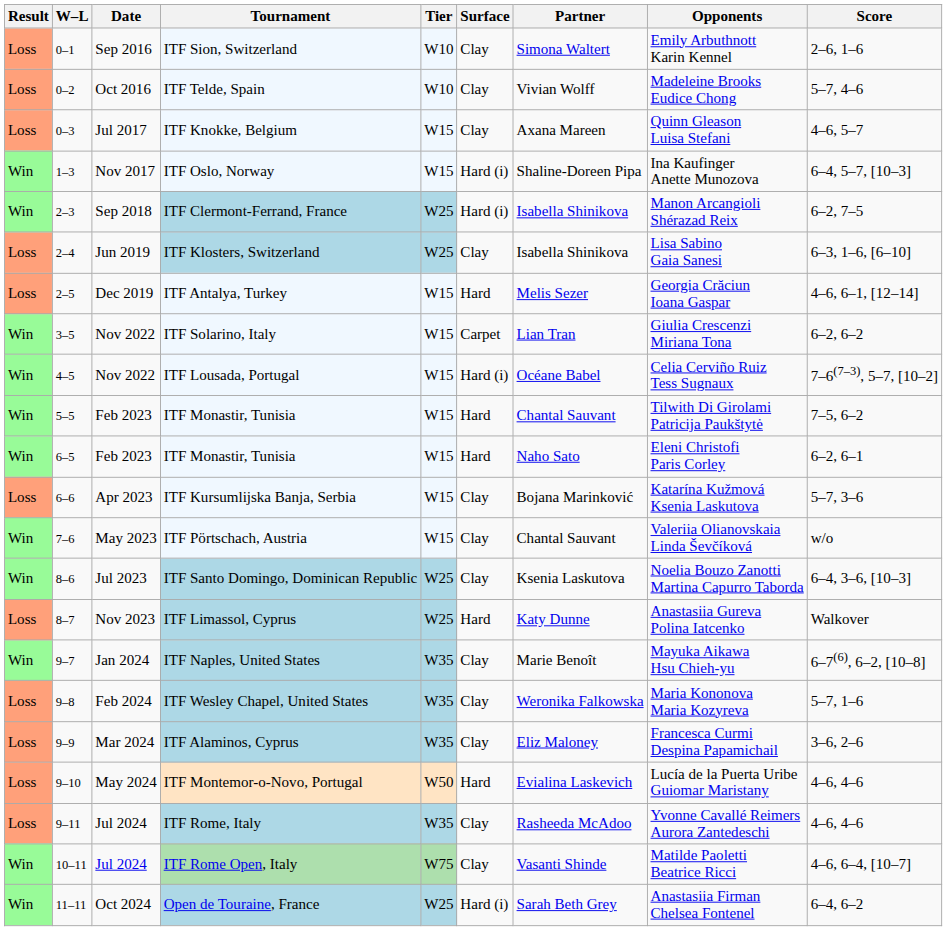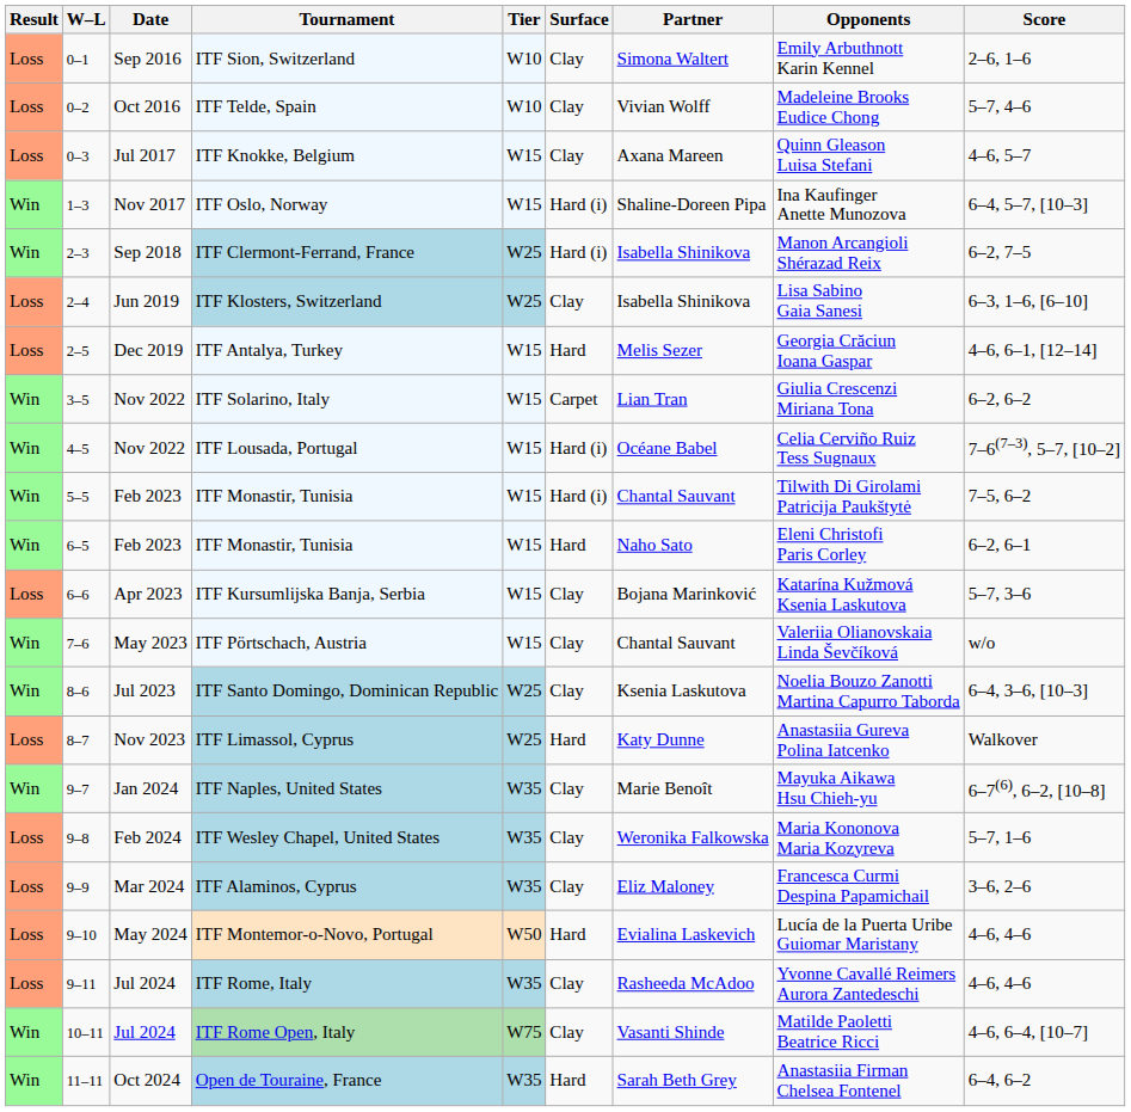5–5 / ITF Monastir, Tunisia | Surface: Hard -> Hard (i)
Open de Touraine, France | Tier: W25 -> W35
Open de Touraine, France | Surface: Hard (i) -> Hard
